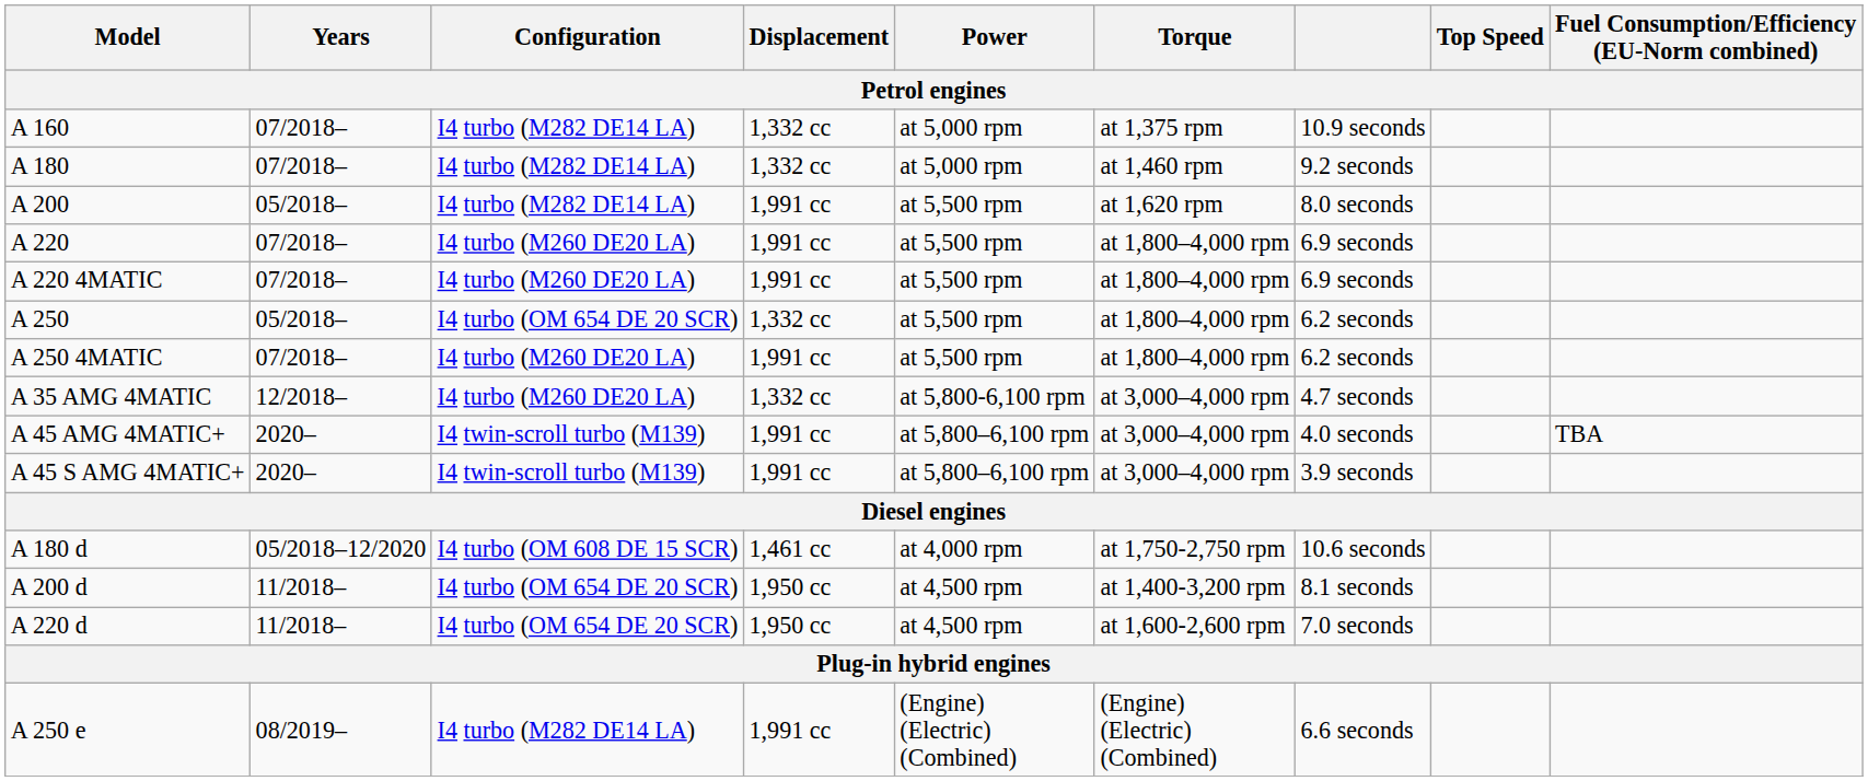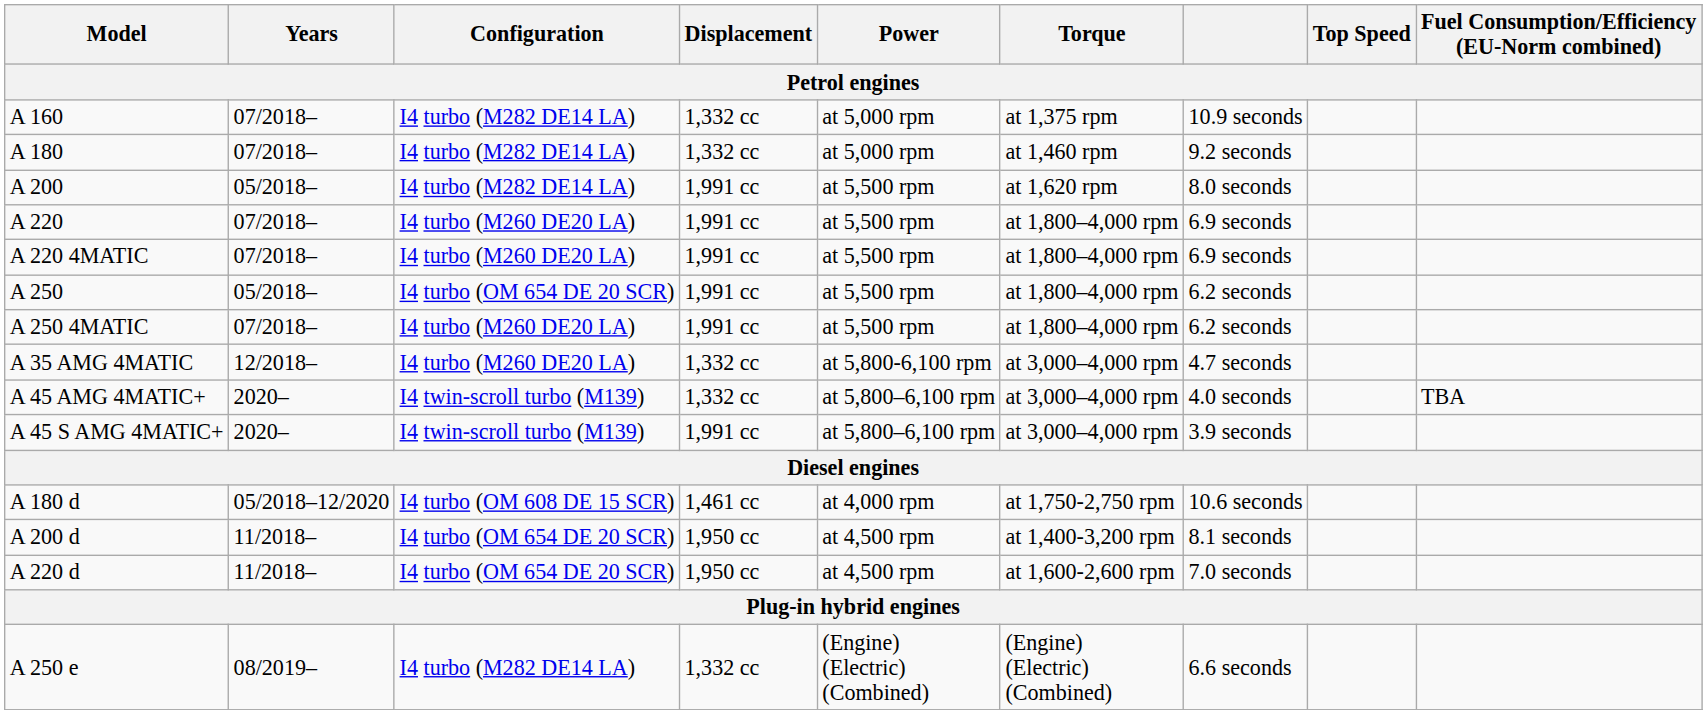A 250 | Displacement: 1,332 cc -> 1,991 cc
A 45 AMG 4MATIC+ | Displacement: 1,991 cc -> 1,332 cc
A 250 e | Displacement: 1,991 cc -> 1,332 cc
